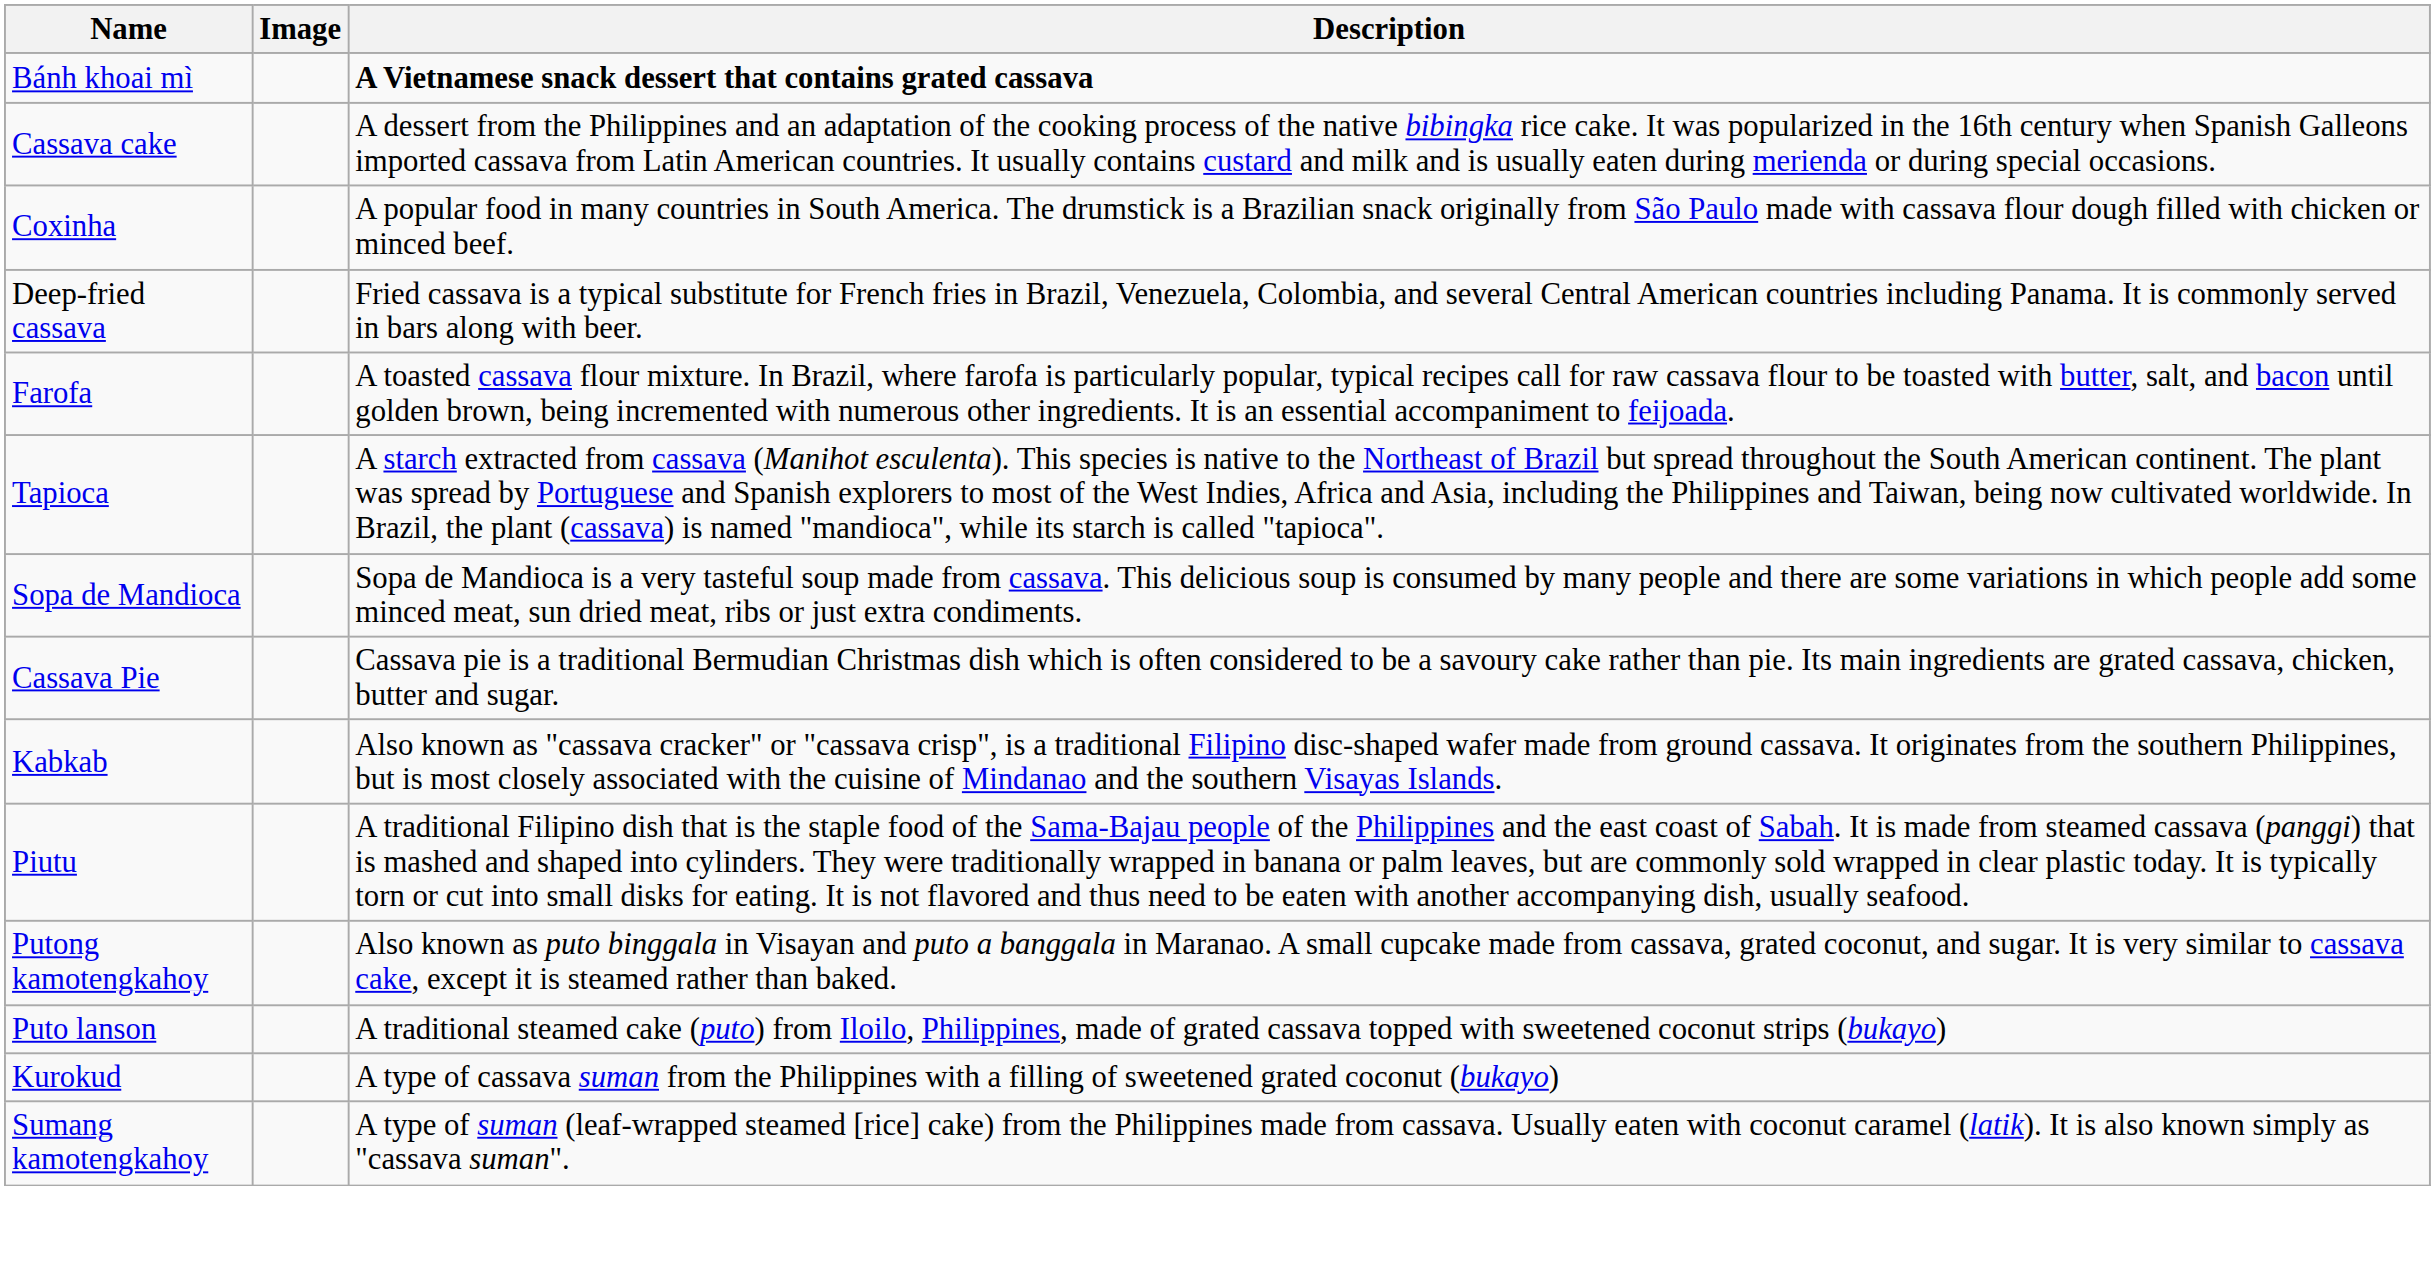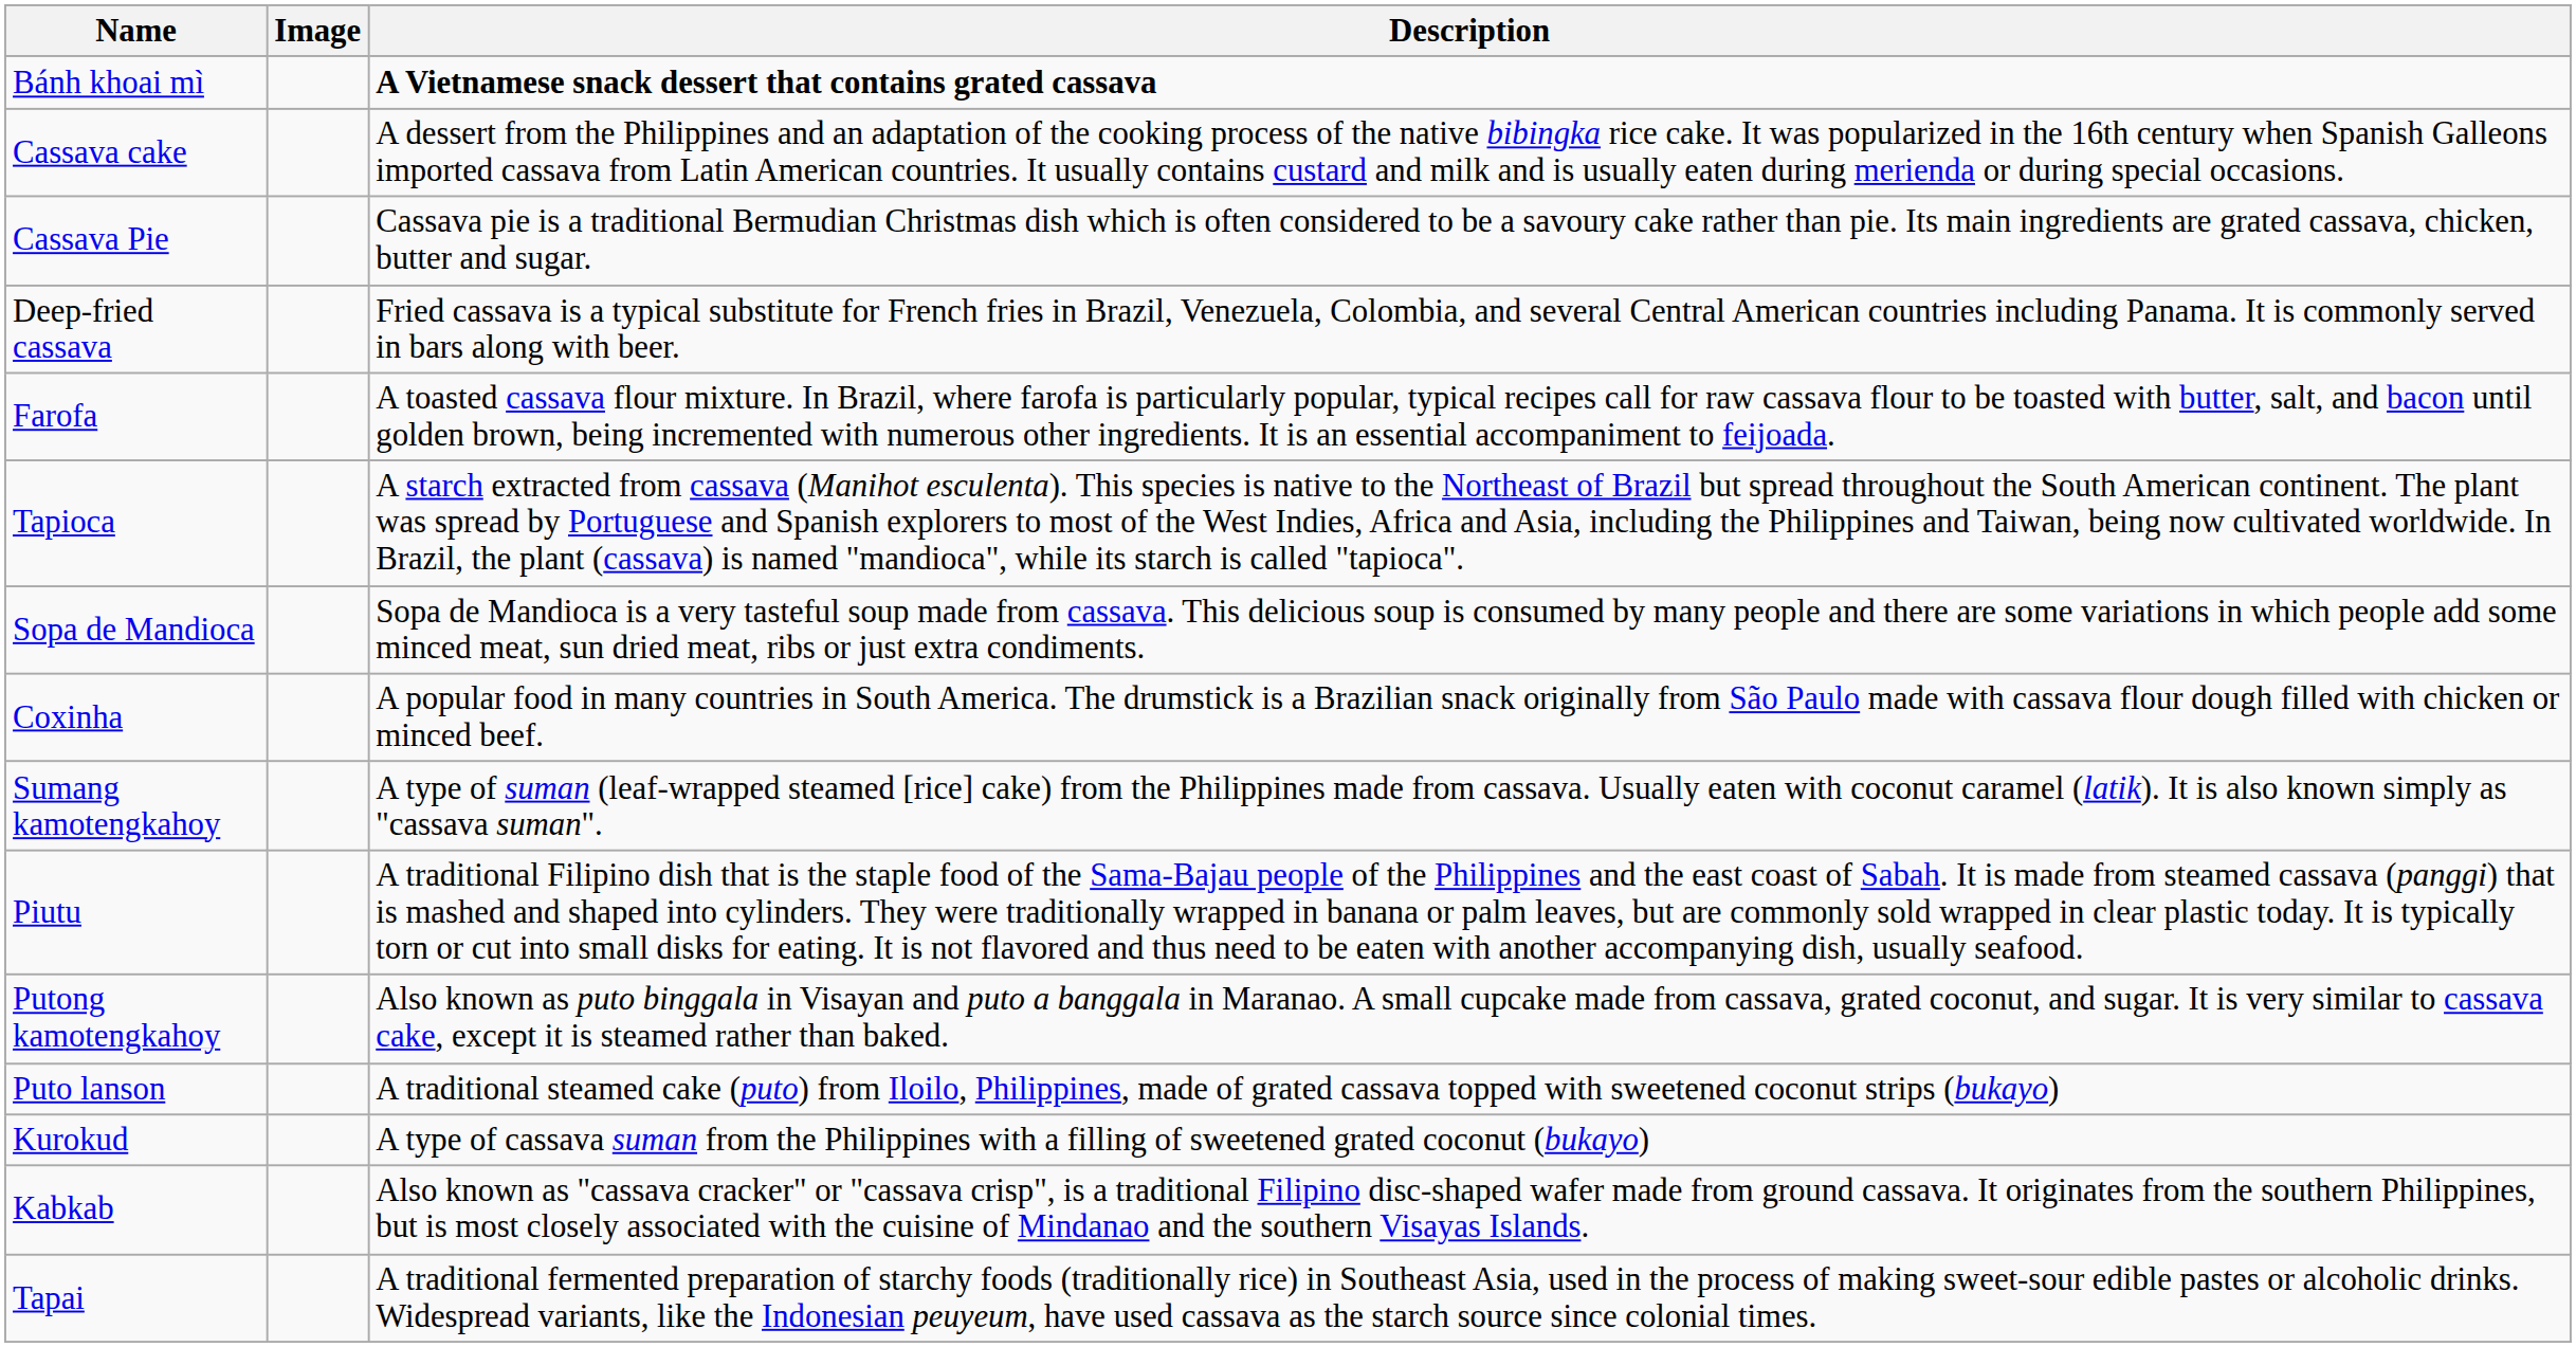rows swapped: Coxinha <-> Cassava Pie
rows swapped: Kabkab <-> Sumang kamotengkahoy
+ row: Tapai | A traditional fermented preparation of starchy foods (traditionally rice) in Southeast Asia, used in the process of making sweet-sour edible pastes or alcoholic drinks. Widespread variants, like the Indonesian peuyeum, have used cassava as the starch source since colonial times.
